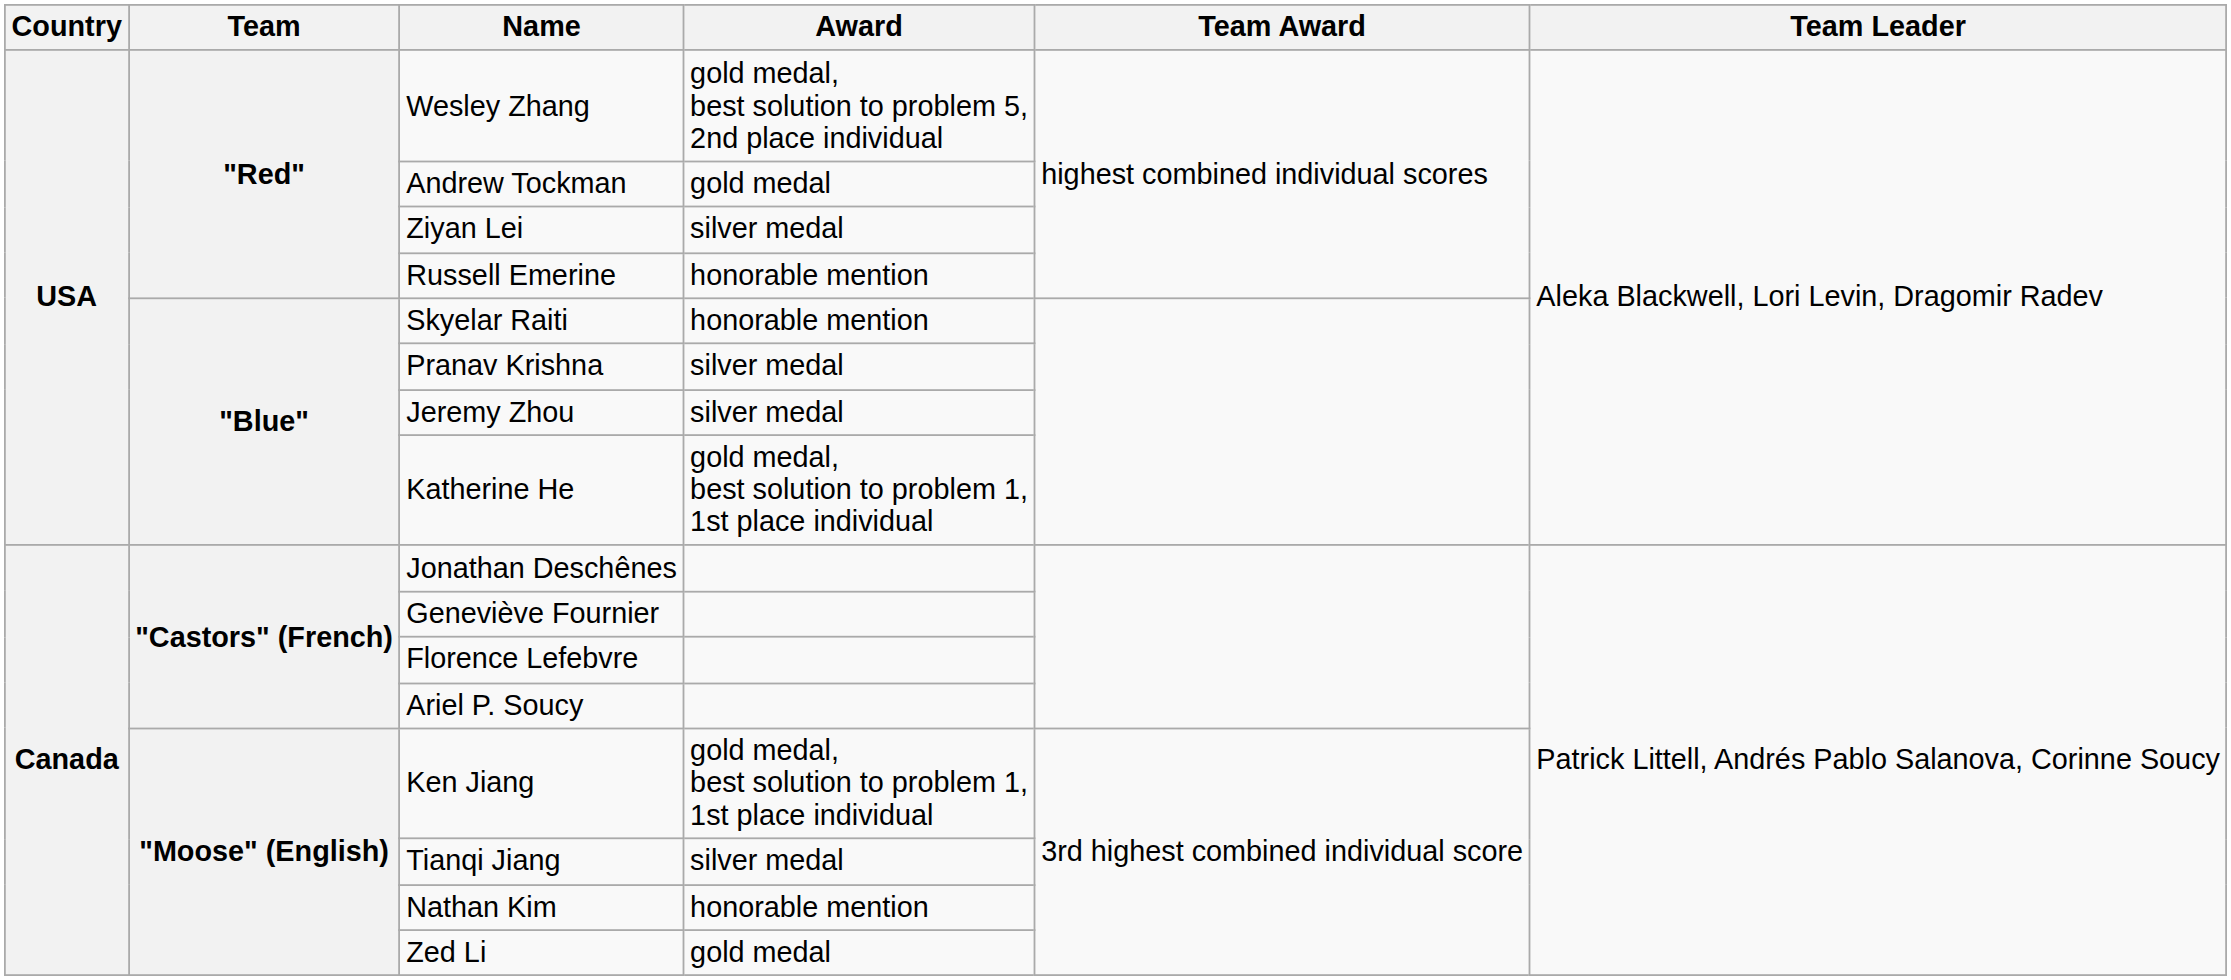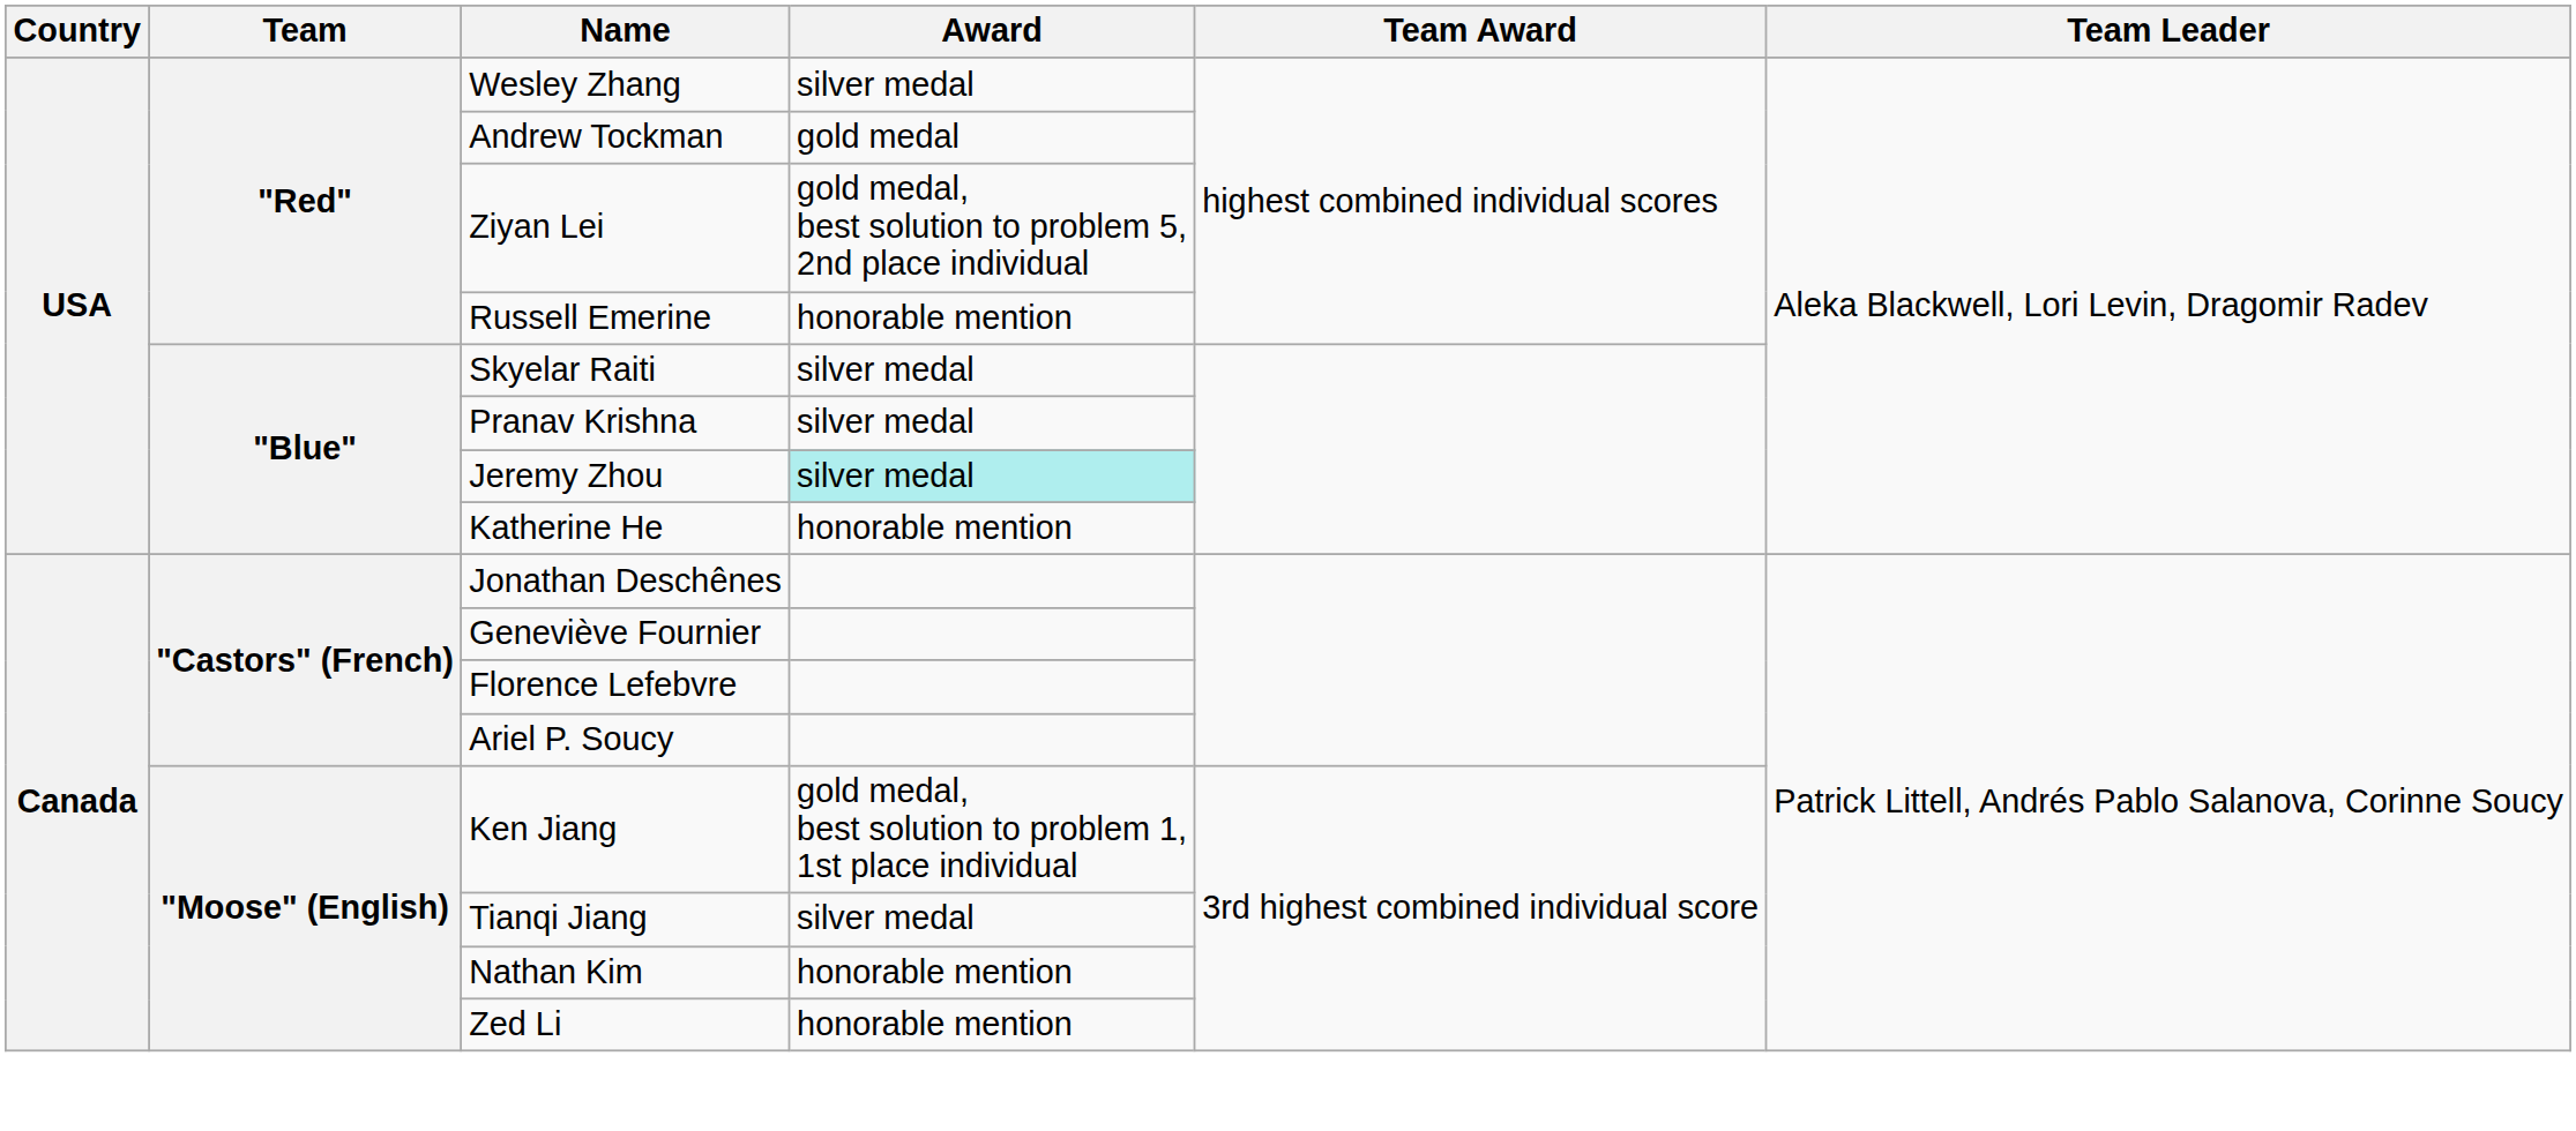Wesley Zhang | Award: gold medal, best solution to problem 5, 2nd place individual -> silver medal
Ziyan Lei | Award: silver medal -> gold medal, best solution to problem 5, 2nd place individual
Skyelar Raiti | Award: honorable mention -> silver medal
Jeremy Zhou | Award: no background -> paleturquoise background
Katherine He | Award: gold medal, best solution to problem 1, 1st place individual -> honorable mention
Zed Li | Award: gold medal -> honorable mention
